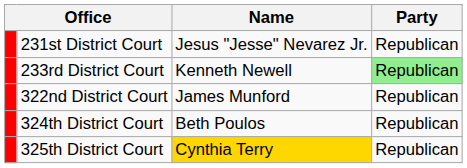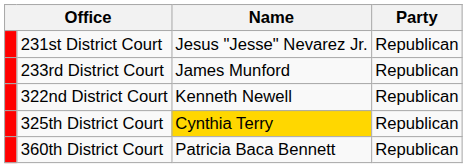233rd District Court | Name: Kenneth Newell -> James Munford
233rd District Court | Party: lightgreen background -> no background
322nd District Court | Name: James Munford -> Kenneth Newell
- row: 324th District Court | Beth Poulos | Republican
+ row: 360th District Court | Patricia Baca Bennett | Republican
